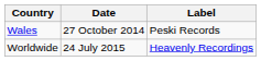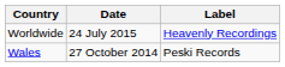rows swapped: Wales <-> Worldwide
